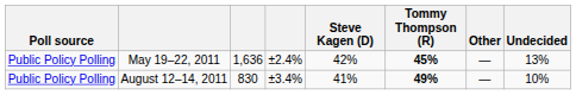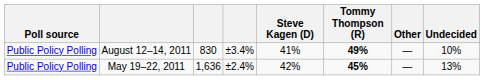rows swapped: May 19–22, 2011 <-> August 12–14, 2011
